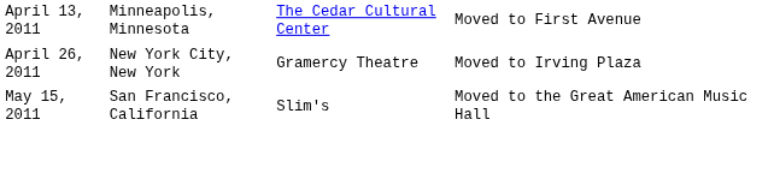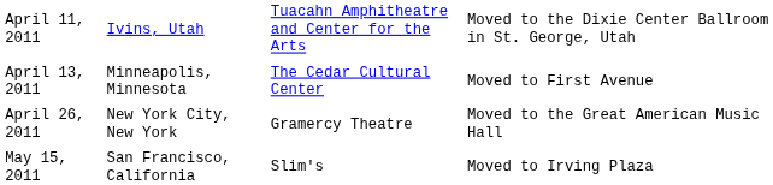+ row: April 11, 2011 | Ivins, Utah | Tuacahn Amphitheatre and Center for the Arts | Moved to the Dixie Center Ballroom in St. George, Utah
April 26, 2011 | column 4: Moved to Irving Plaza -> Moved to the Great American Music Hall
May 15, 2011 | column 4: Moved to the Great American Music Hall -> Moved to Irving Plaza
